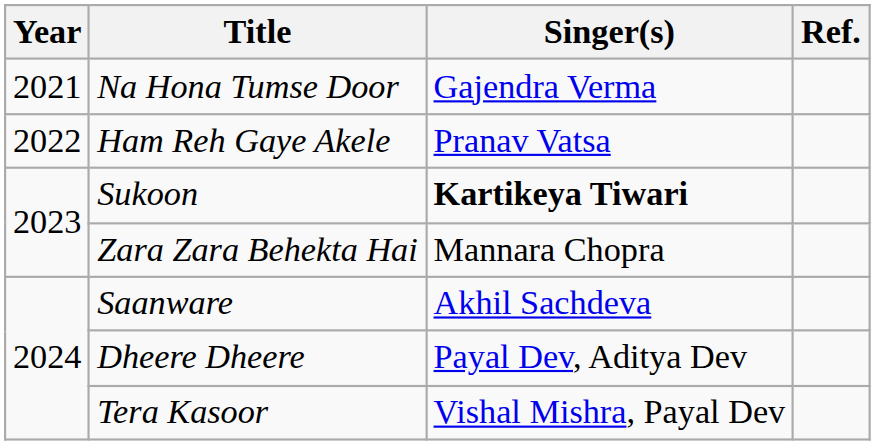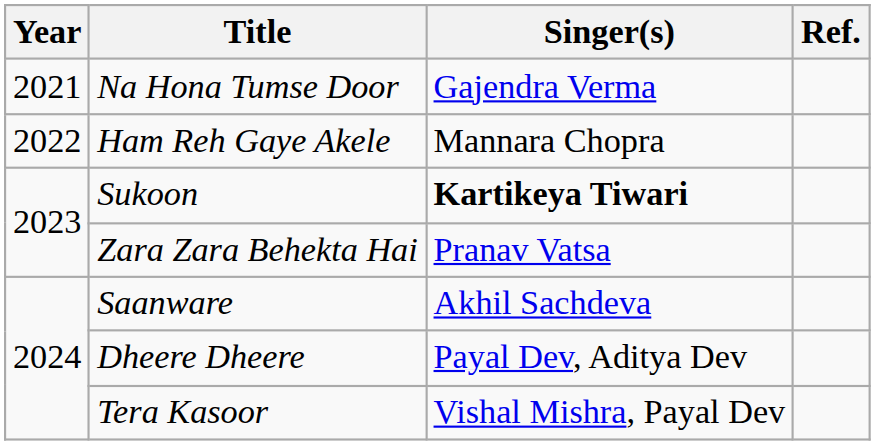Ham Reh Gaye Akele | Singer(s): Pranav Vatsa -> Mannara Chopra
Zara Zara Behekta Hai | Singer(s): Mannara Chopra -> Pranav Vatsa
